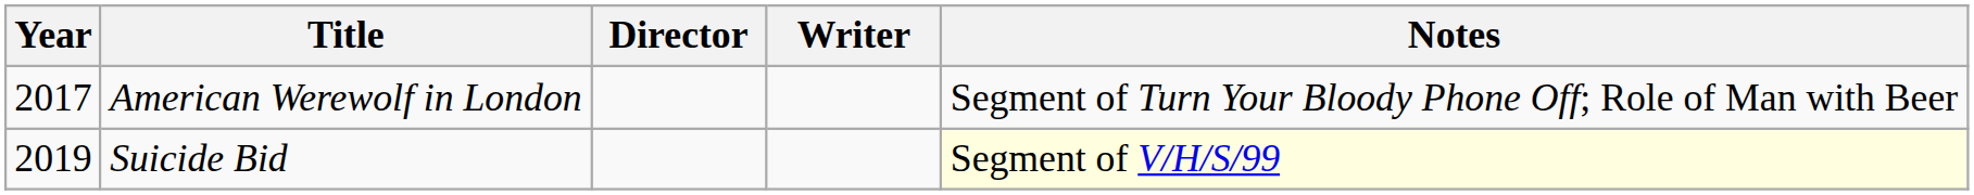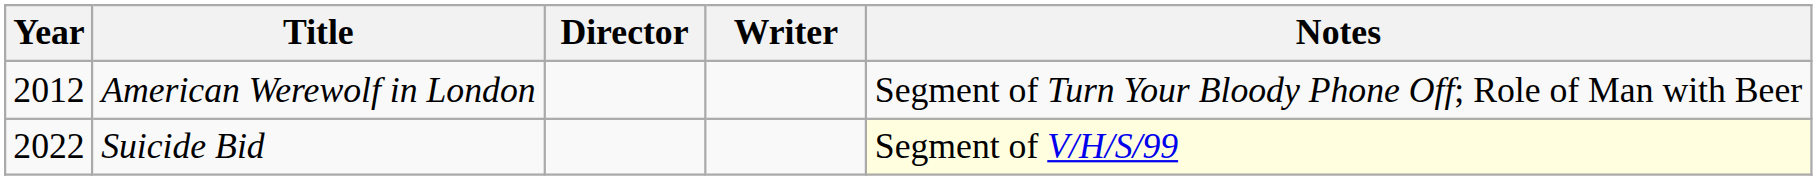American Werewolf in London | Year: 2017 -> 2012
Suicide Bid | Year: 2019 -> 2022
